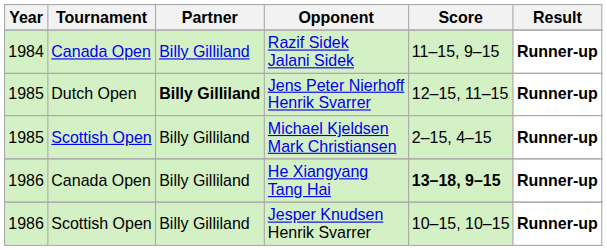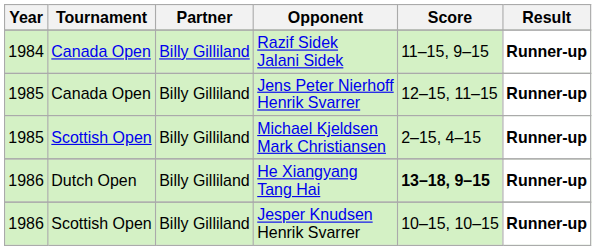Jens Peter Nierhoff Henrik Svarrer | Tournament: Dutch Open -> Canada Open
Jens Peter Nierhoff Henrik Svarrer | Partner: bold -> normal
He Xiangyang Tang Hai | Tournament: Canada Open -> Dutch Open
